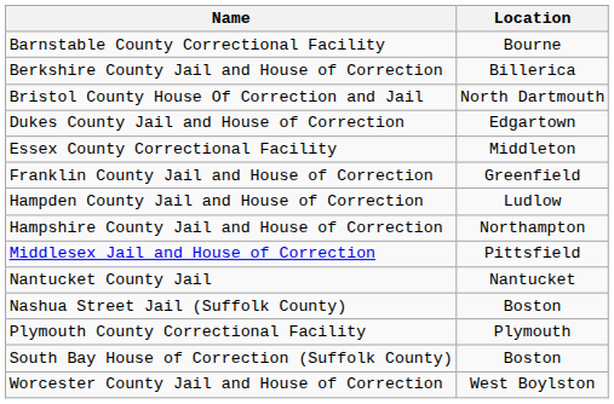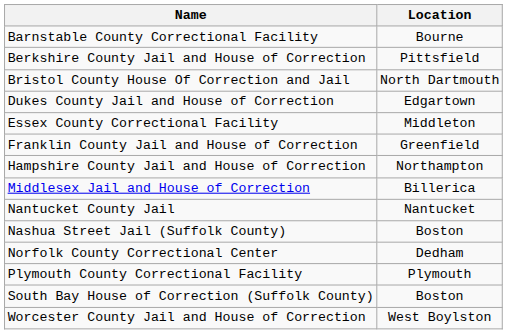Berkshire County Jail and House of Correction | Location: Billerica -> Pittsfield
- row: Hampden County Jail and House of Correction | Ludlow
Middlesex Jail and House of Correction | Location: Pittsfield -> Billerica
+ row: Norfolk County Correctional Center | Dedham
